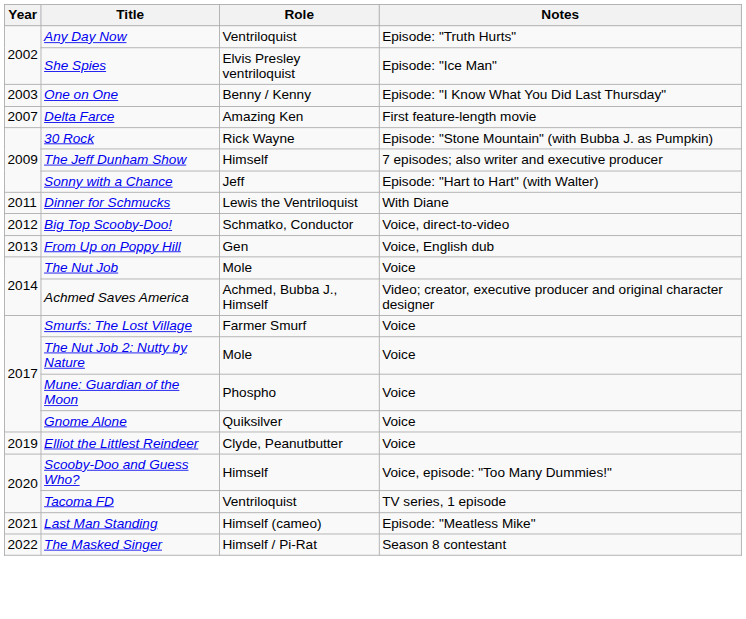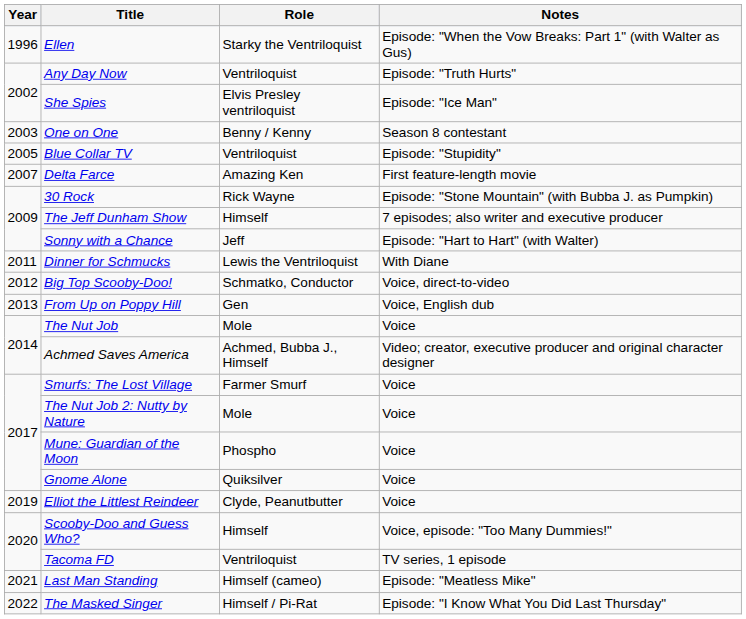+ row: 1996 | Ellen | Starky the Ventriloquist | Episode: "When the Vow Breaks: Part 1" (with Walter as Gus)
One on One | Notes: Episode: "I Know What You Did Last Thursday" -> Season 8 contestant
+ row: 2005 | Blue Collar TV | Ventriloquist | Episode: "Stupidity"
The Masked Singer | Notes: Season 8 contestant -> Episode: "I Know What You Did Last Thursday"
